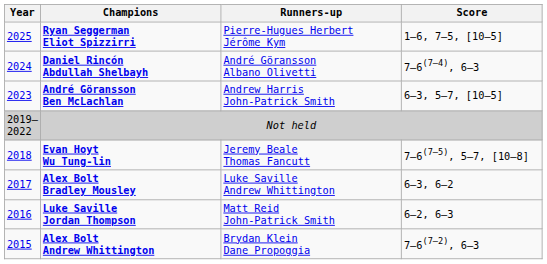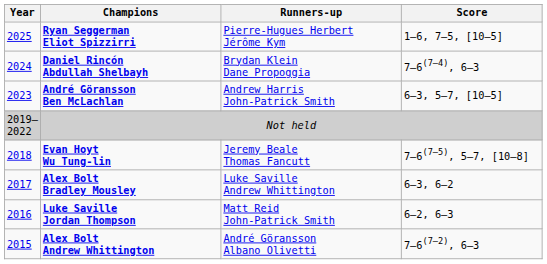Daniel Rincón Abdullah Shelbayh | Runners-up: André Göransson Albano Olivetti -> Brydan Klein Dane Propoggia
Alex Bolt Andrew Whittington | Runners-up: Brydan Klein Dane Propoggia -> André Göransson Albano Olivetti
